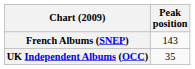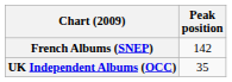French Albums (SNEP) | Peak position: 143 -> 142
